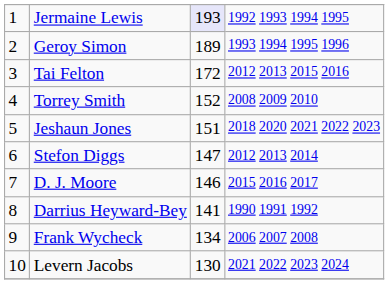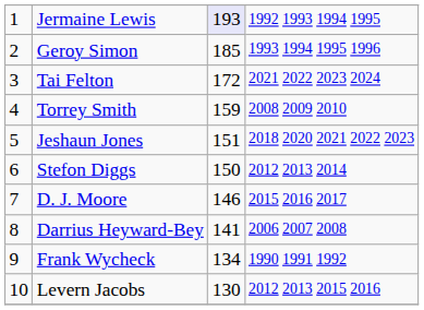Geroy Simon | column 3: 189 -> 185
Tai Felton | column 4: 2012 2013 2015 2016 -> 2021 2022 2023 2024
Torrey Smith | column 3: 152 -> 159
Stefon Diggs | column 3: 147 -> 150
Darrius Heyward-Bey | column 4: 1990 1991 1992 -> 2006 2007 2008
Frank Wycheck | column 4: 2006 2007 2008 -> 1990 1991 1992
Levern Jacobs | column 4: 2021 2022 2023 2024 -> 2012 2013 2015 2016
